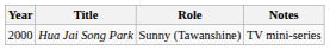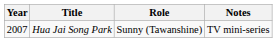Hua Jai Song Park | Year: 2000 -> 2007
